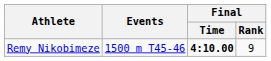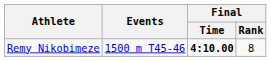Remy Nikobimeze | Final / Rank: 9 -> 8
